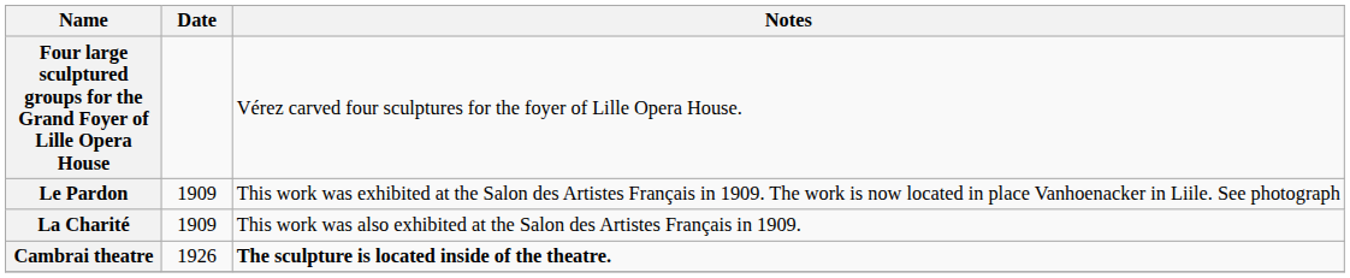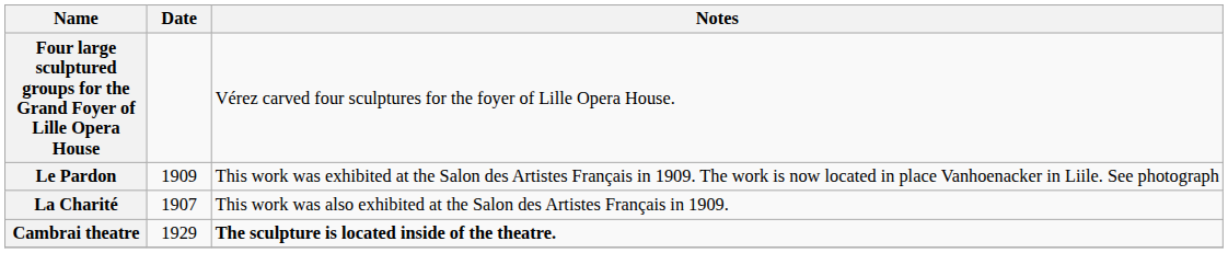La Charité | Date: 1909 -> 1907
Cambrai theatre | Date: 1926 -> 1929
